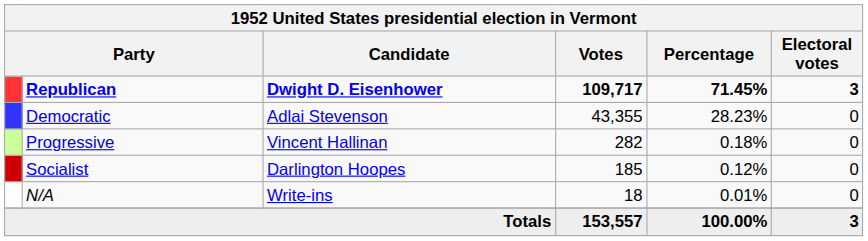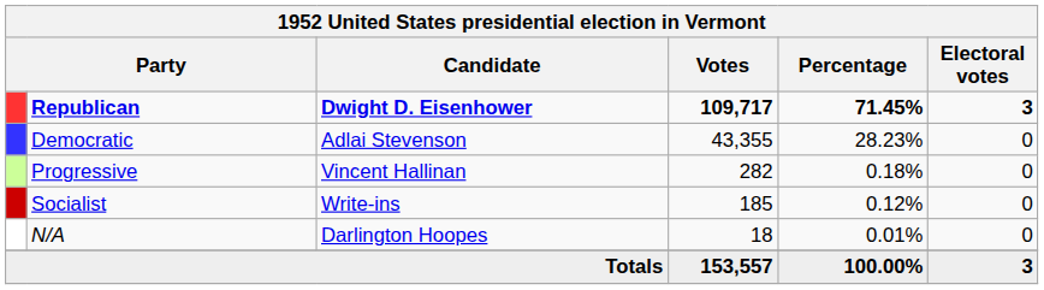Socialist | Candidate: Darlington Hoopes -> Write-ins
N/A | Candidate: Write-ins -> Darlington Hoopes
